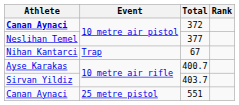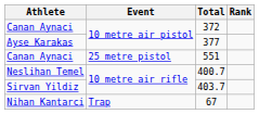372 | Athlete: bold -> normal
377 | Athlete: Neslihan Temel -> Ayse Karakas
rows swapped: 551 <-> 67
400.7 | Athlete: Ayse Karakas -> Neslihan Temel
